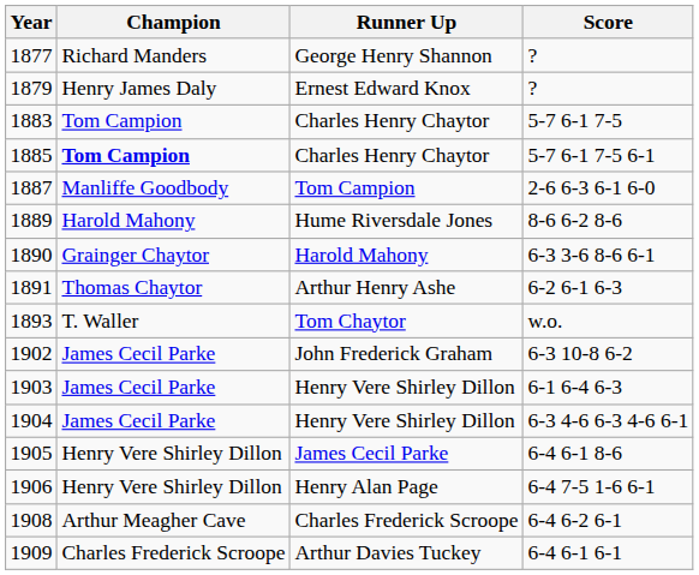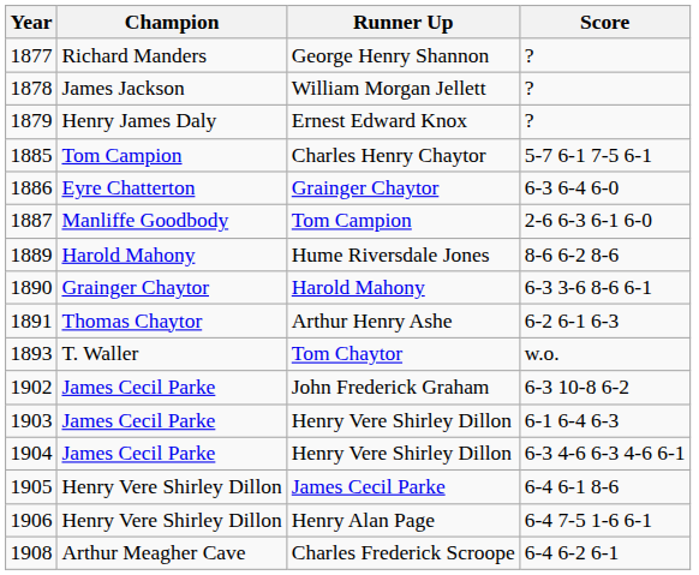+ row: 1878 | James Jackson | William Morgan Jellett | ?
- row: 1883 | Tom Campion | Charles Henry Chaytor | 5-7 6-1 7-5
1885 | Champion: bold -> normal
+ row: 1886 | Eyre Chatterton | Grainger Chaytor | 6-3 6-4 6-0
- row: 1909 | Charles Frederick Scroope | Arthur Davies Tuckey | 6-4 6-1 6-1
